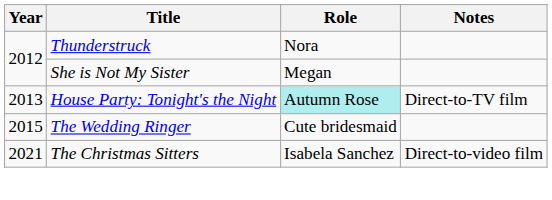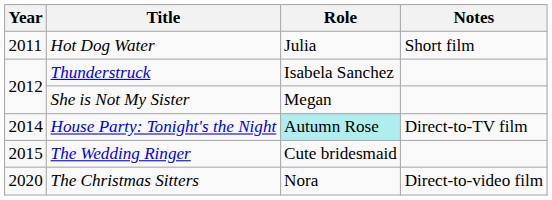+ row: 2011 | Hot Dog Water | Julia | Short film
Thunderstruck | Role: Nora -> Isabela Sanchez
House Party: Tonight's the Night | Year: 2013 -> 2014
The Christmas Sitters | Year: 2021 -> 2020
The Christmas Sitters | Role: Isabela Sanchez -> Nora
